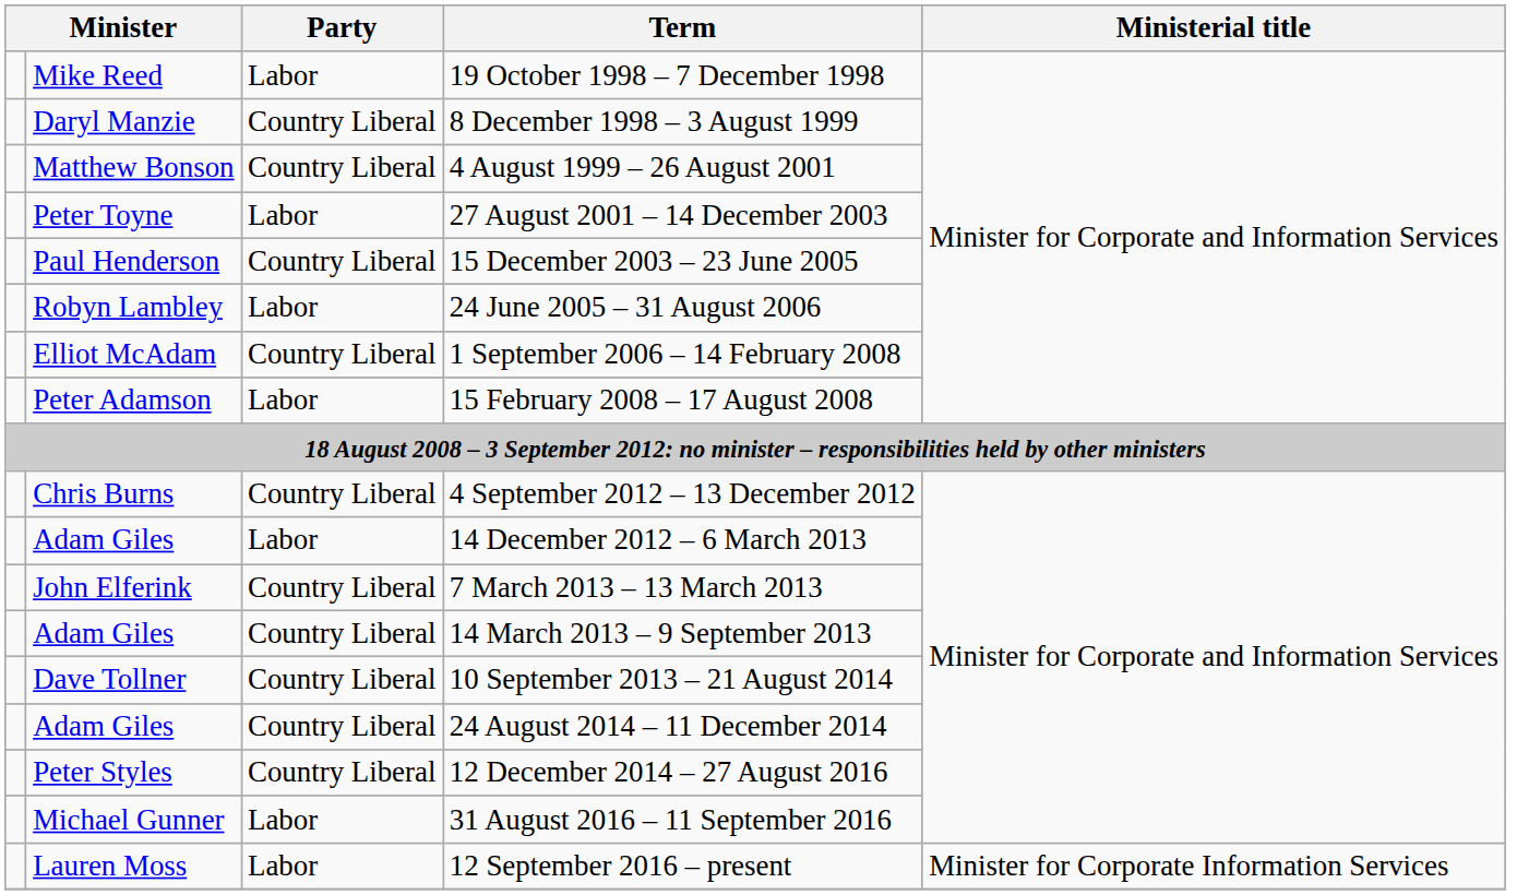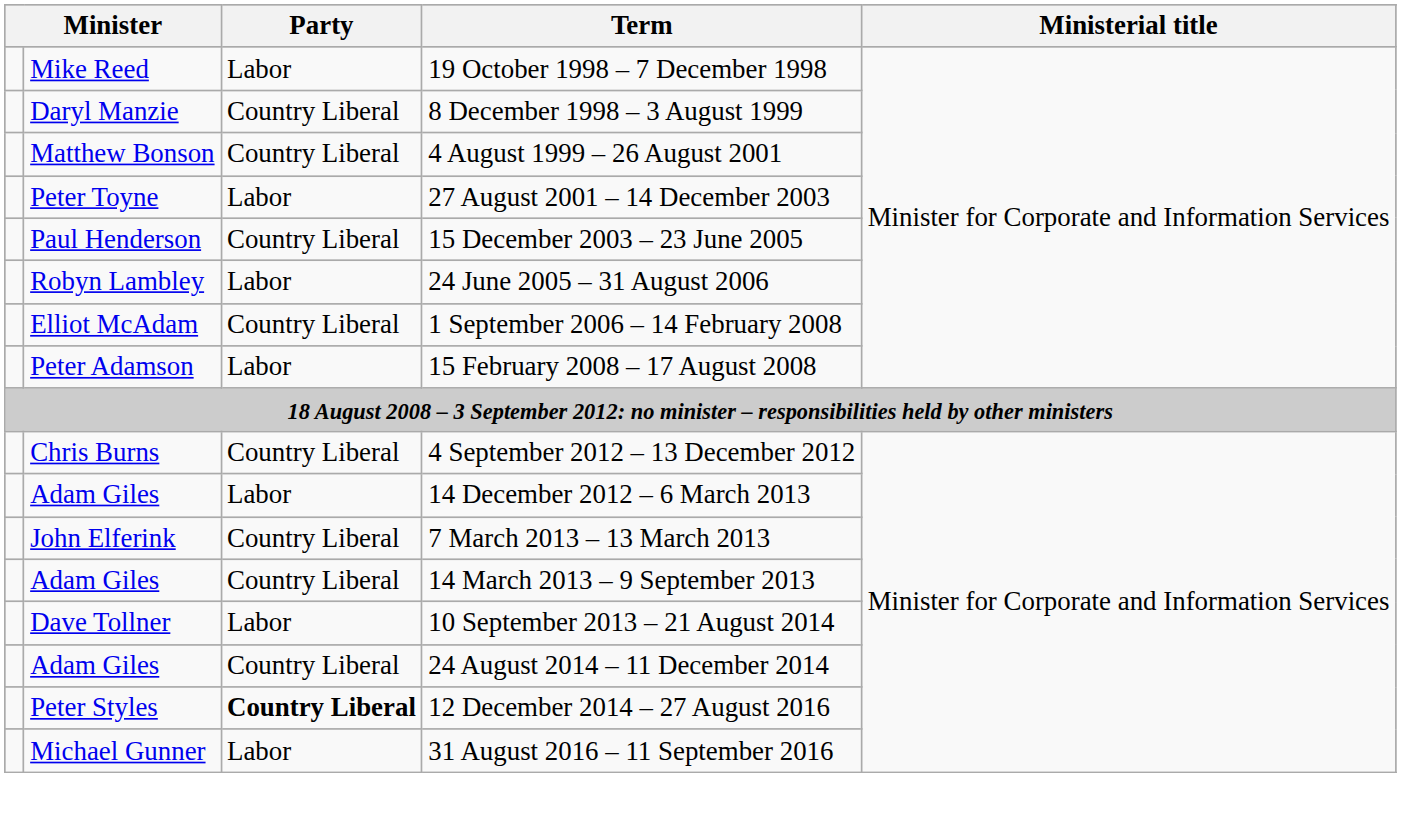10 September 2013 – 21 August 2014 | Party: Country Liberal -> Labor
12 December 2014 – 27 August 2016 | Party: normal -> bold
- row: Lauren Moss | Labor | 12 September 2016 – present | Minister for Corporate Information Services
